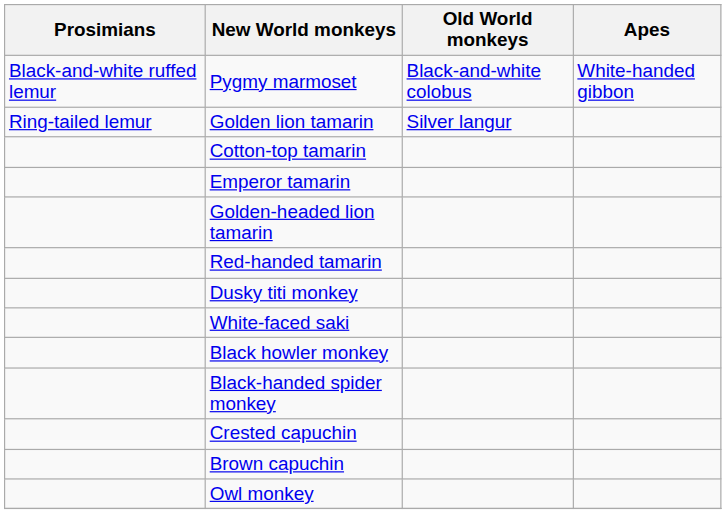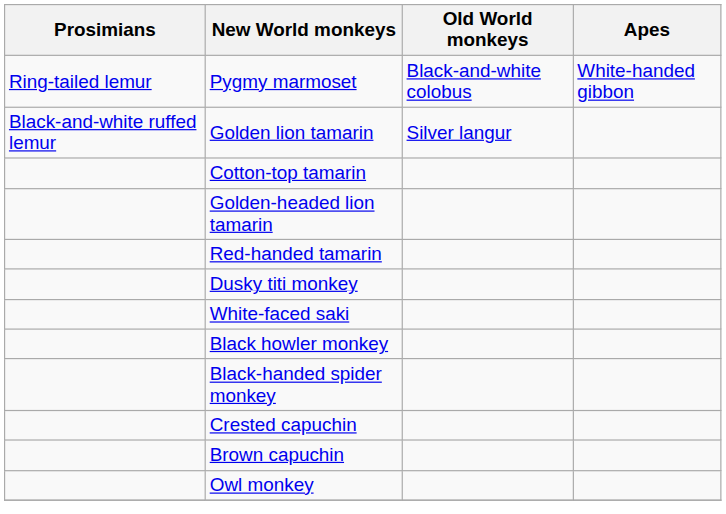Pygmy marmoset | Prosimians: Black-and-white ruffed lemur -> Ring-tailed lemur
Golden lion tamarin | Prosimians: Ring-tailed lemur -> Black-and-white ruffed lemur
- row: Emperor tamarin
